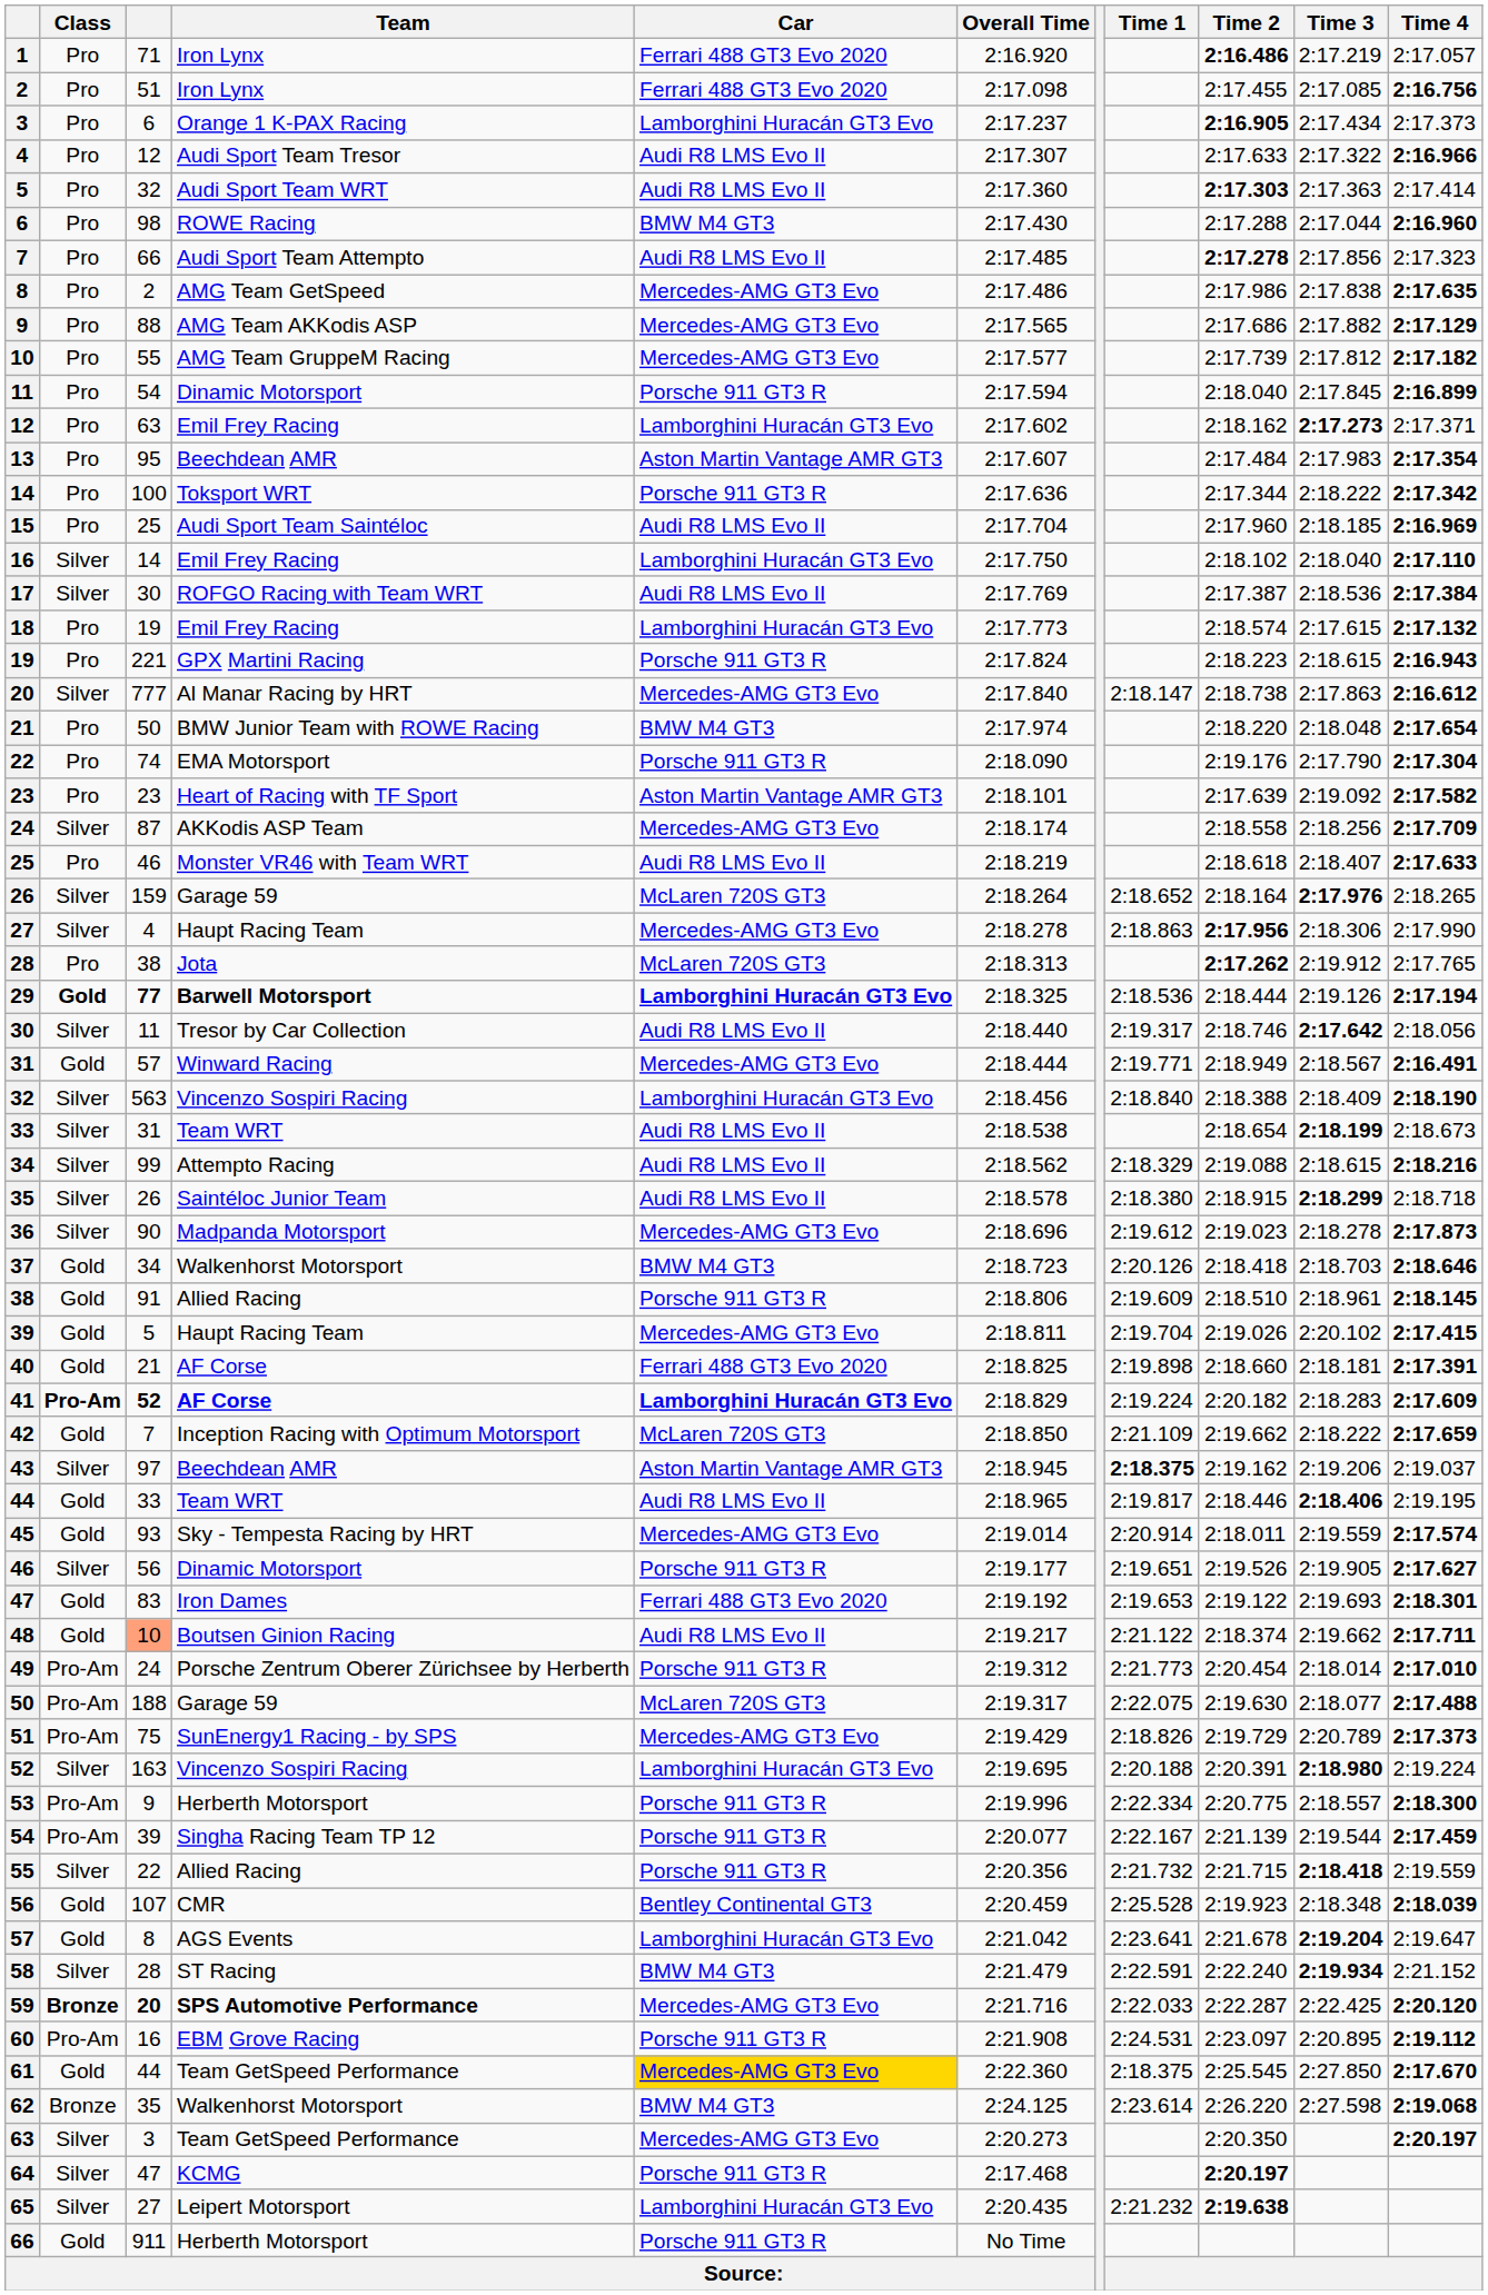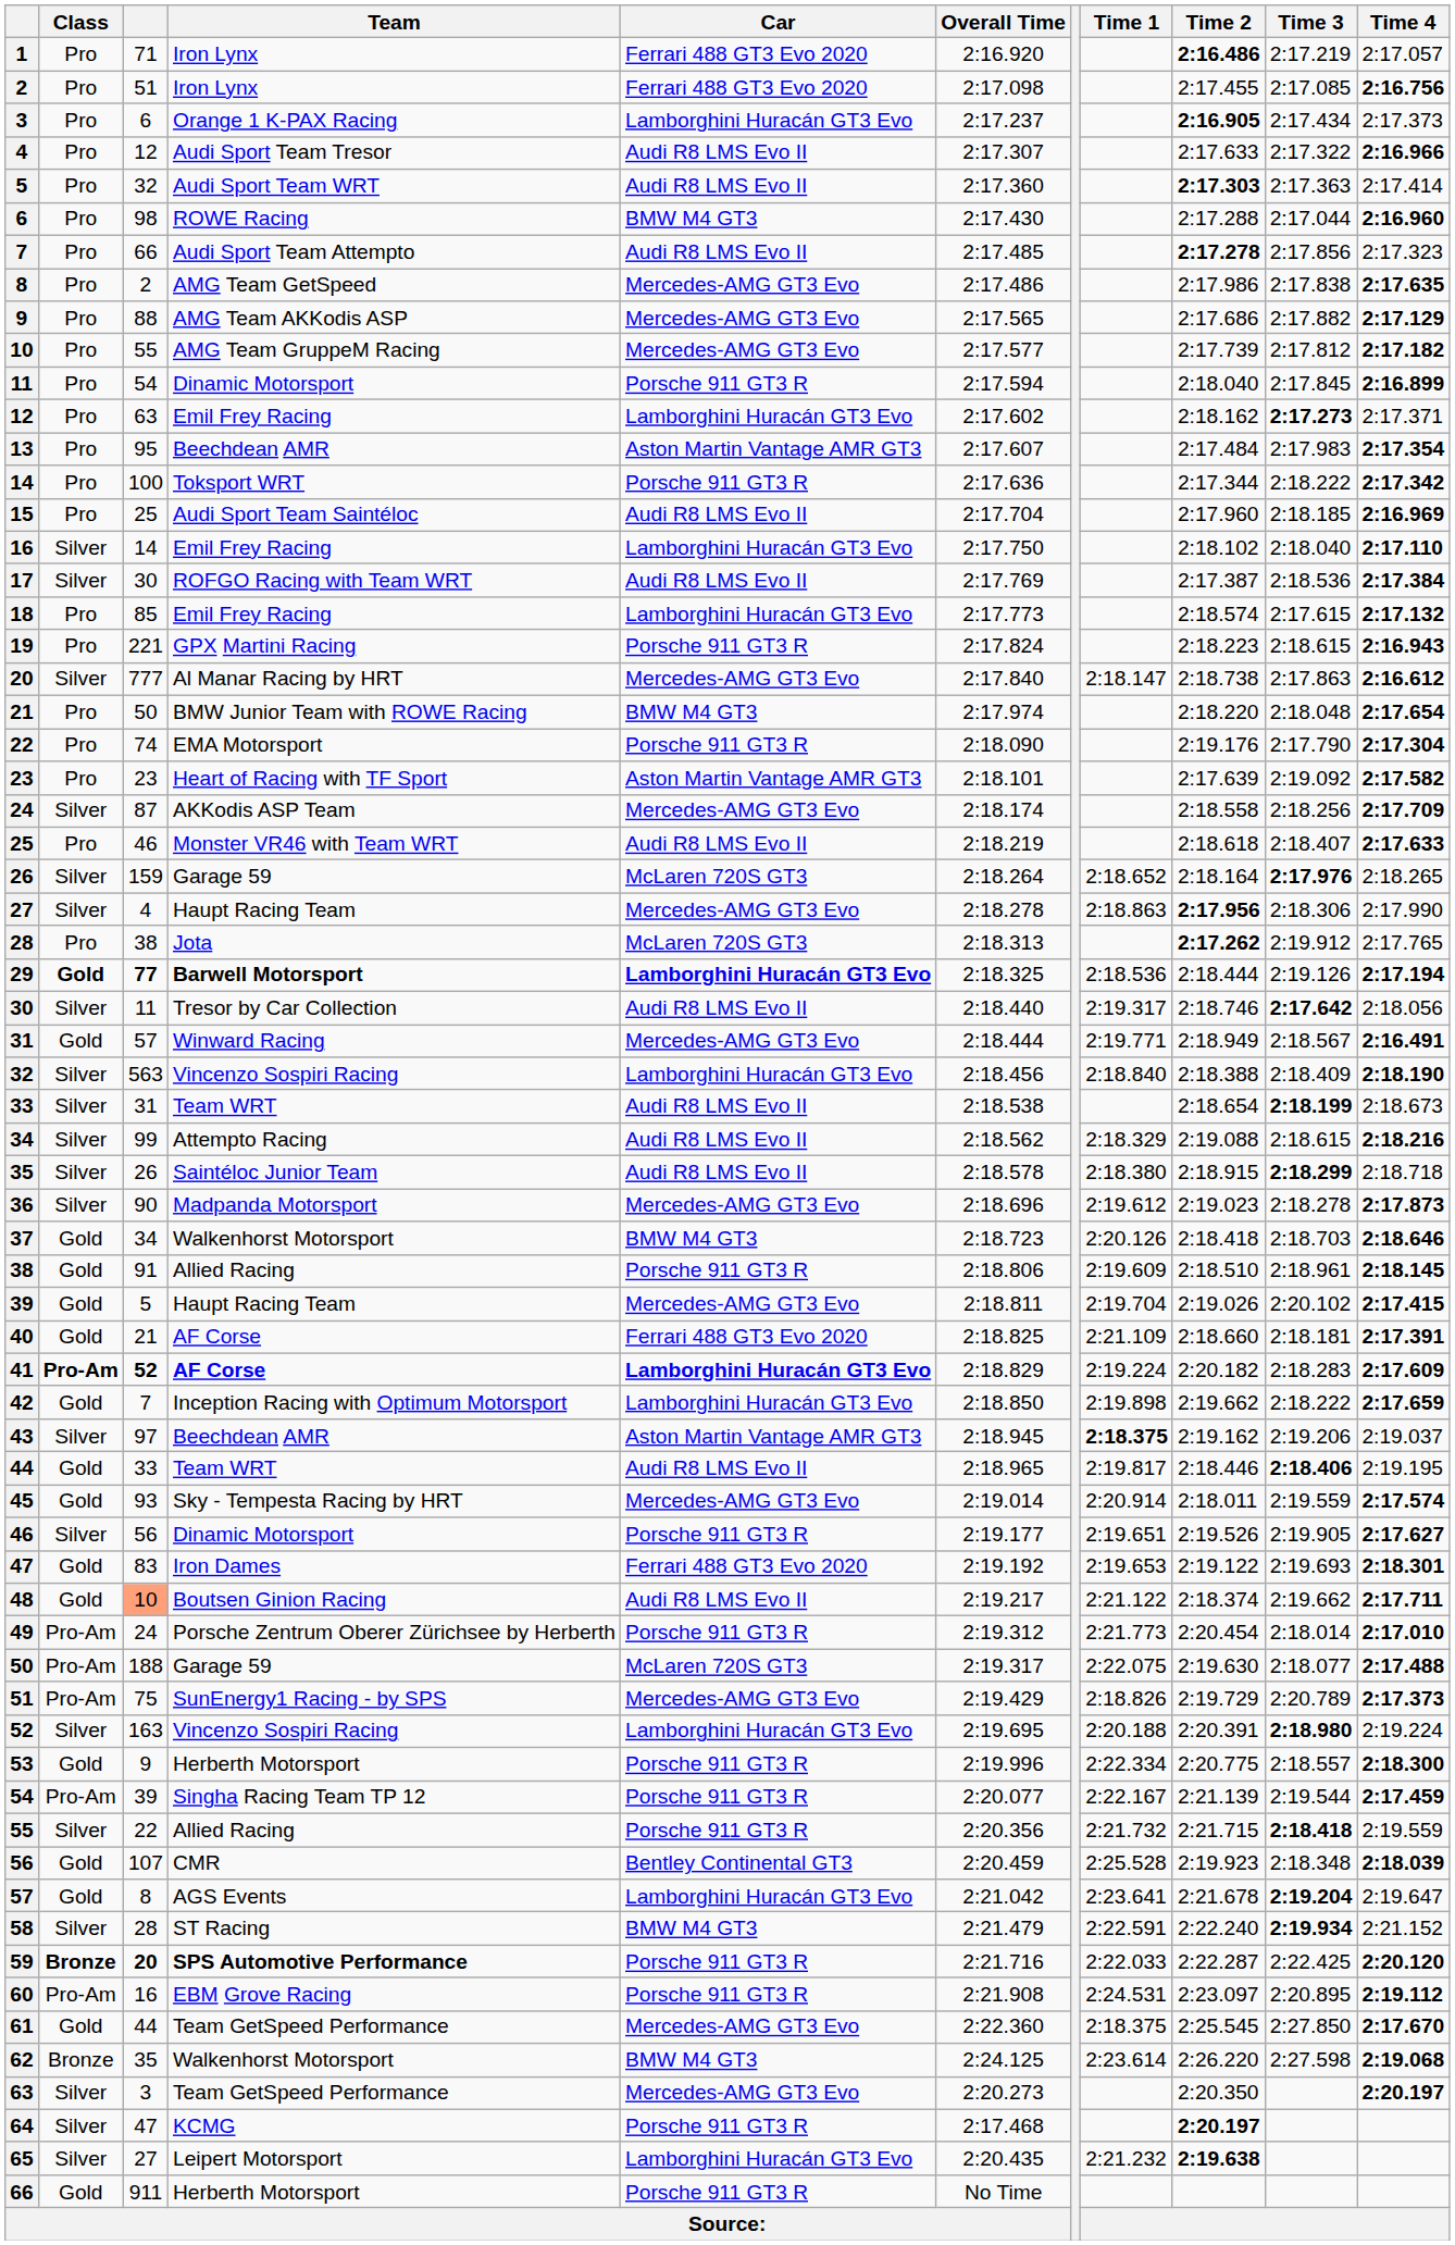18 | column 3: 19 -> 85
40 | Time 1: 2:19.898 -> 2:21.109
42 | Car: McLaren 720S GT3 -> Lamborghini Huracán GT3 Evo
42 | Time 1: 2:21.109 -> 2:19.898
53 | Class: Pro-Am -> Gold
59 | Car: Mercedes-AMG GT3 Evo -> Porsche 911 GT3 R
61 | Car: gold background -> no background
